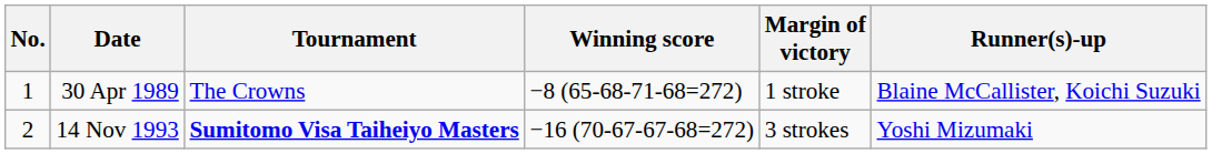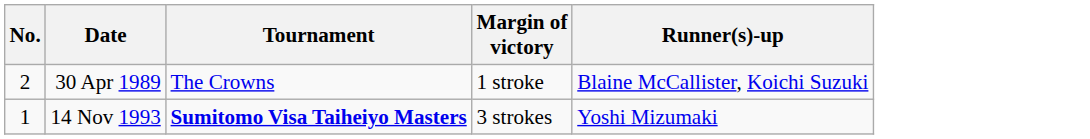- column: Winning score | −8 (65-68-71-68=272) | −16 (70-67-67-68=272)
30 Apr 1989 | No.: 1 -> 2
14 Nov 1993 | No.: 2 -> 1
